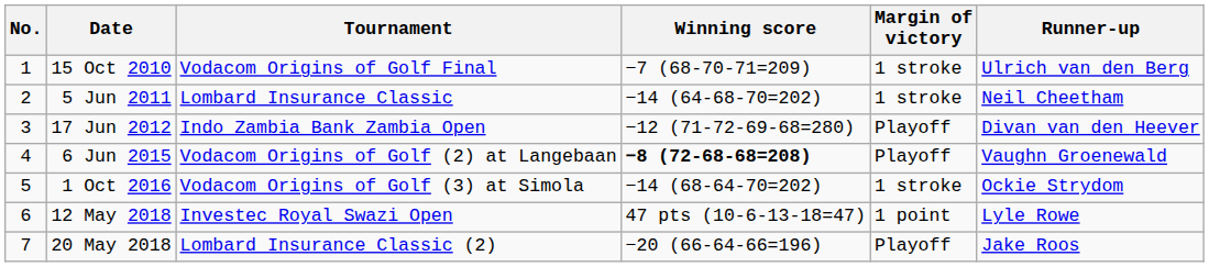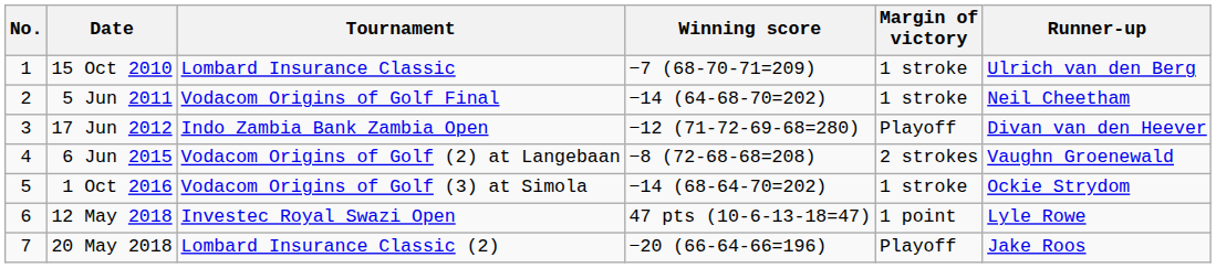15 Oct 2010 | Tournament: Vodacom Origins of Golf Final -> Lombard Insurance Classic
5 Jun 2011 | Tournament: Lombard Insurance Classic -> Vodacom Origins of Golf Final
6 Jun 2015 | Winning score: bold -> normal
6 Jun 2015 | Margin of victory: Playoff -> 2 strokes
